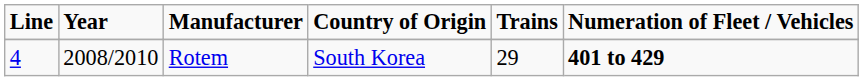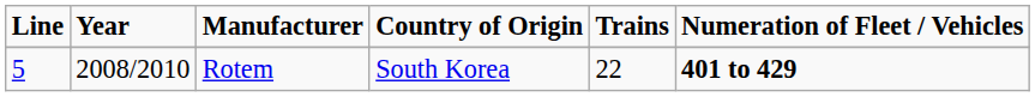Rotem | Line: 4 -> 5
Rotem | Trains: 29 -> 22
